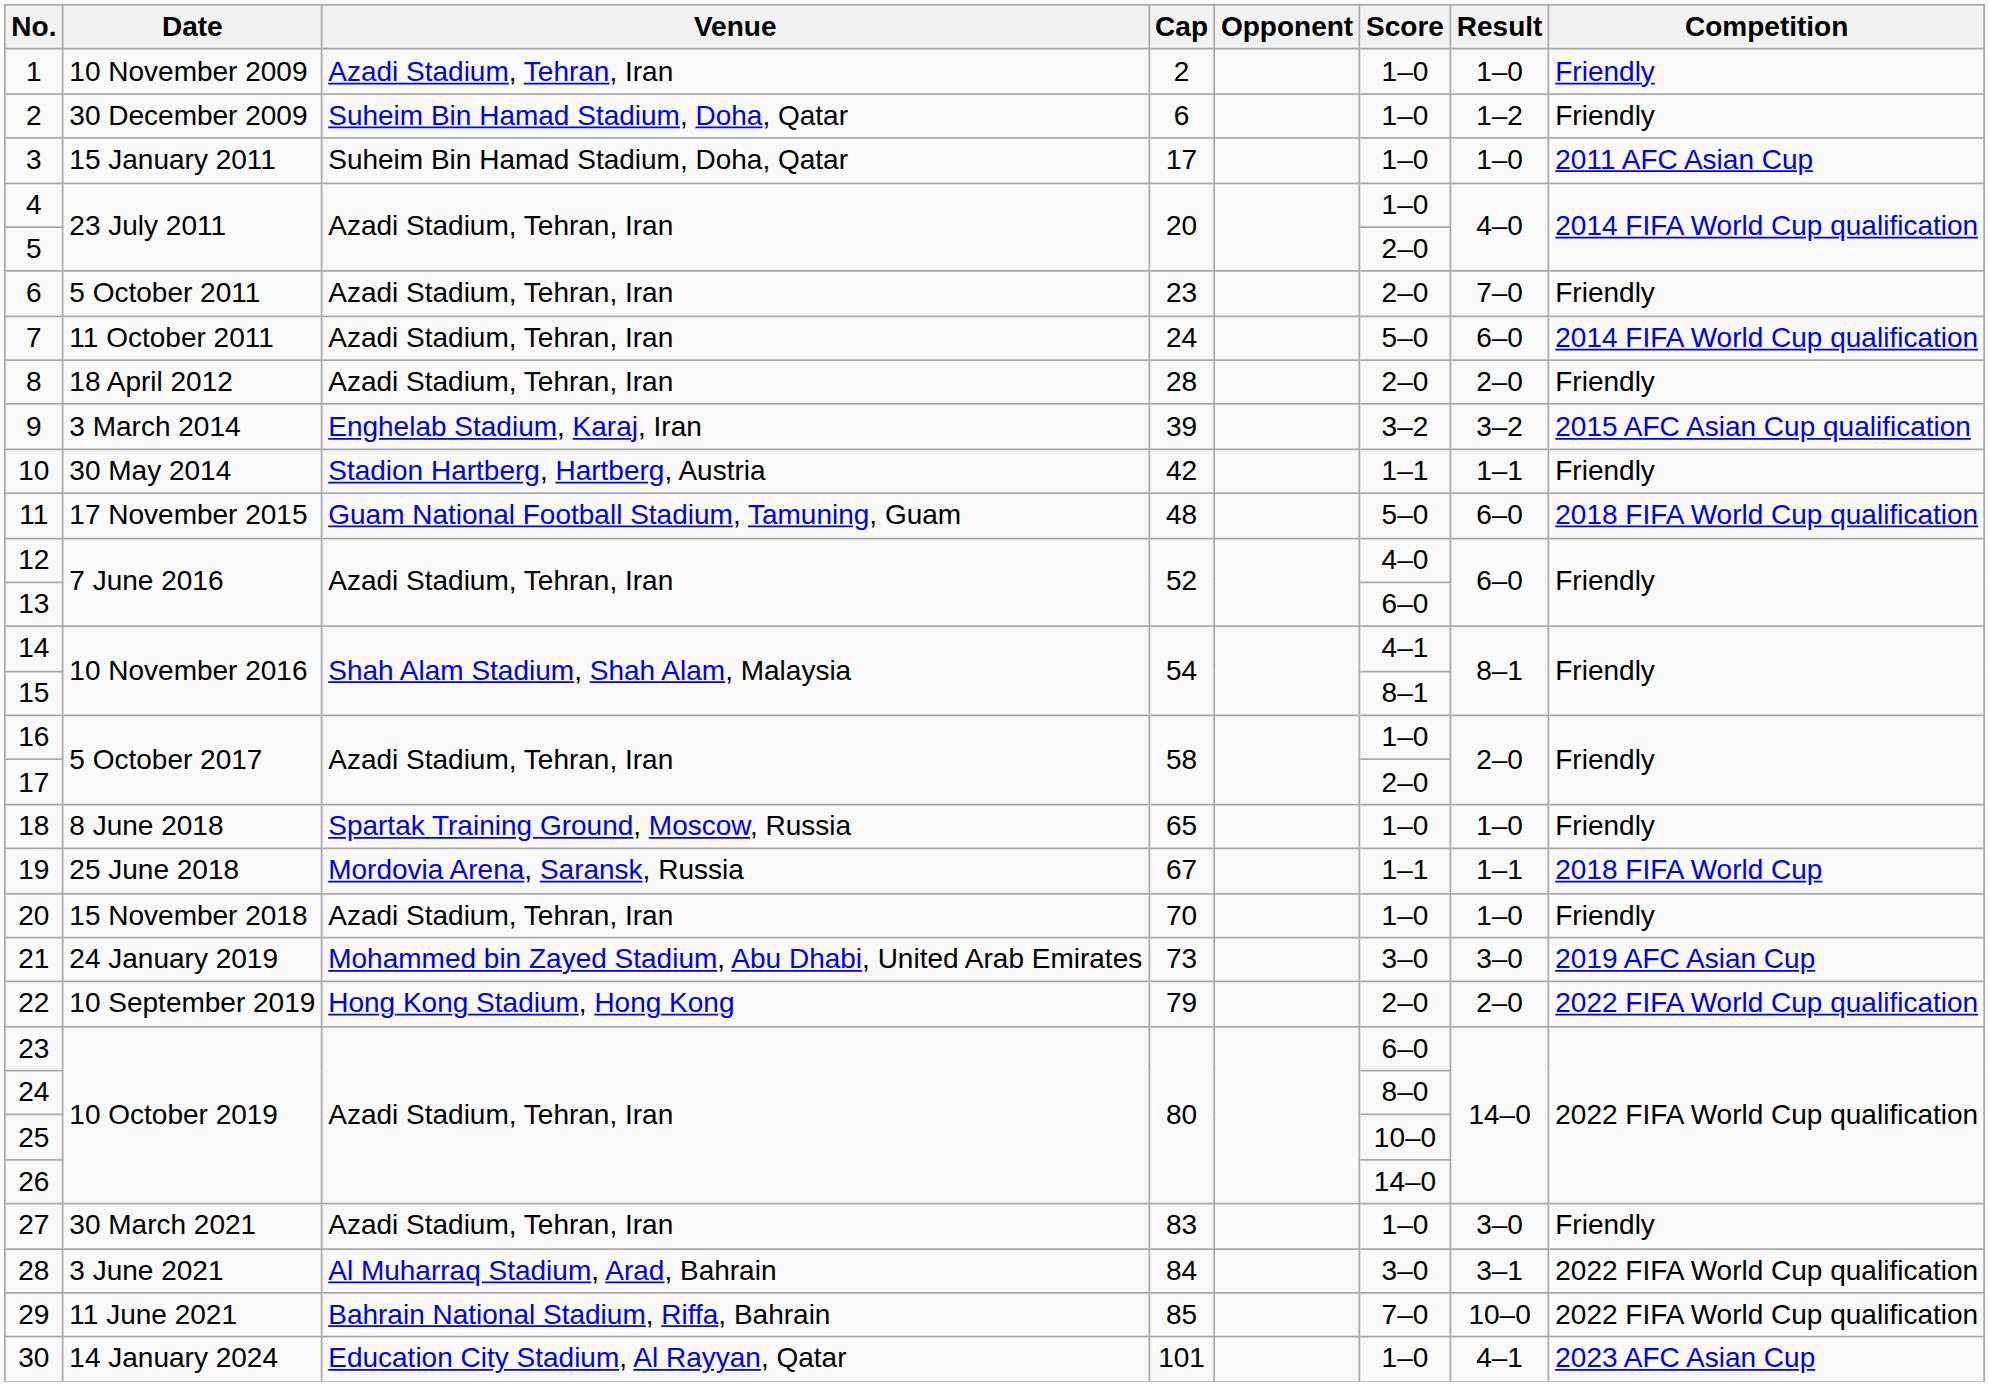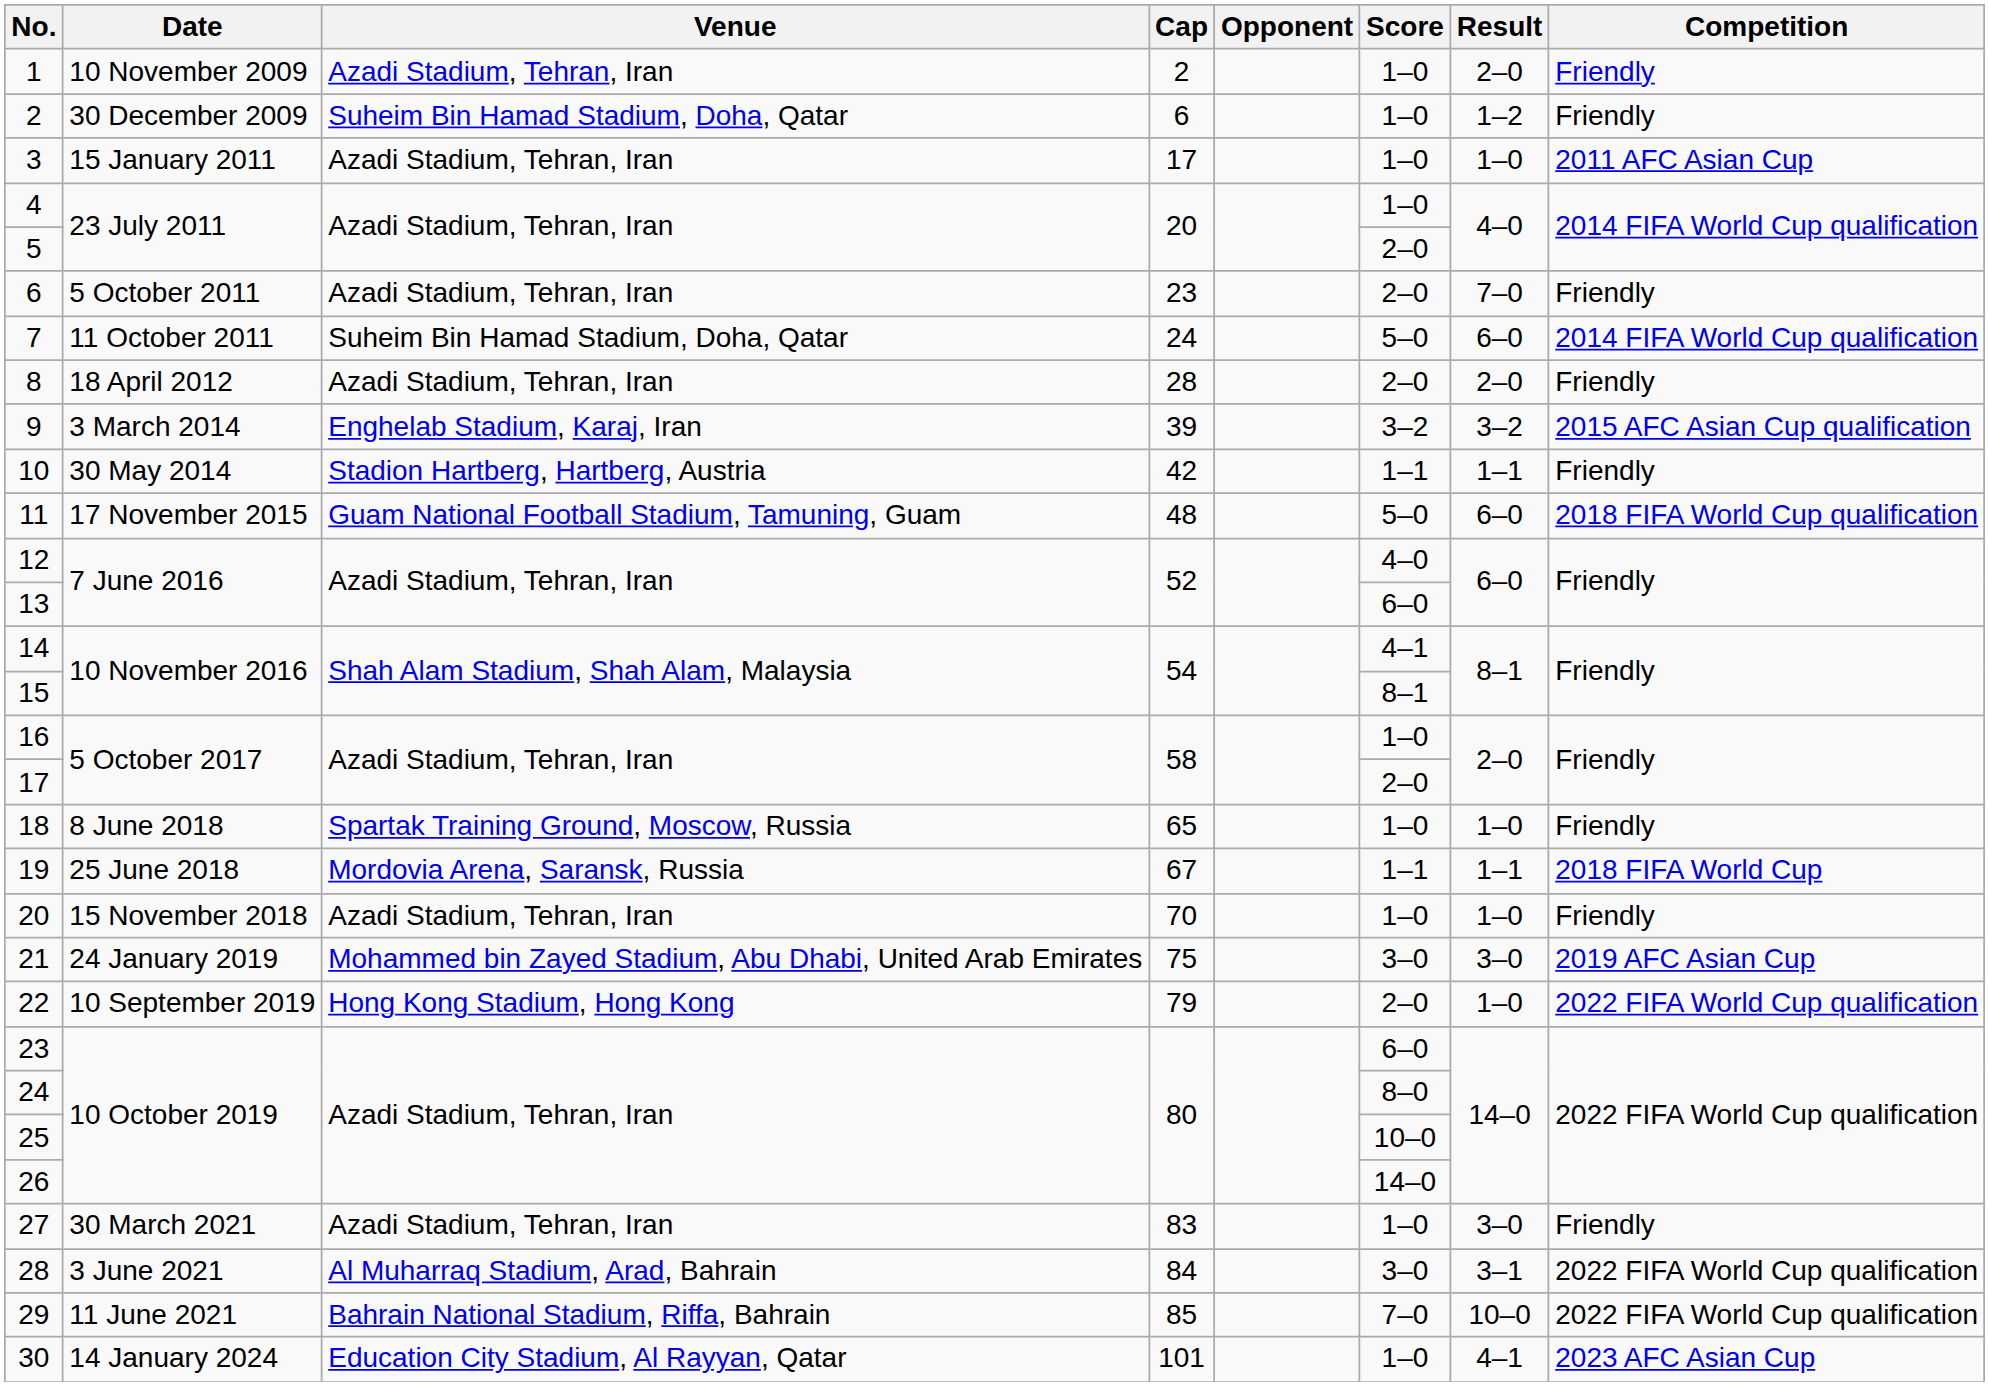1 | Result: 1–0 -> 2–0
3 | Venue: Suheim Bin Hamad Stadium, Doha, Qatar -> Azadi Stadium, Tehran, Iran
7 | Venue: Azadi Stadium, Tehran, Iran -> Suheim Bin Hamad Stadium, Doha, Qatar
21 | Cap: 73 -> 75
22 | Result: 2–0 -> 1–0
